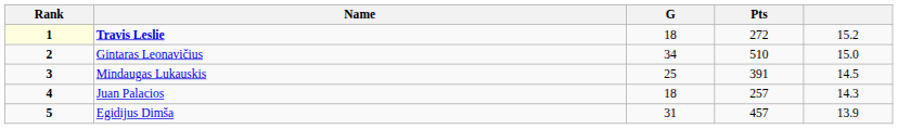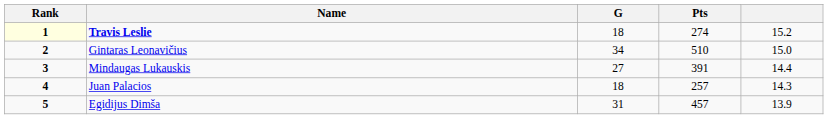Travis Leslie | Pts: 272 -> 274
Mindaugas Lukauskis | G: 25 -> 27
Mindaugas Lukauskis | column 5: 14.5 -> 14.4
